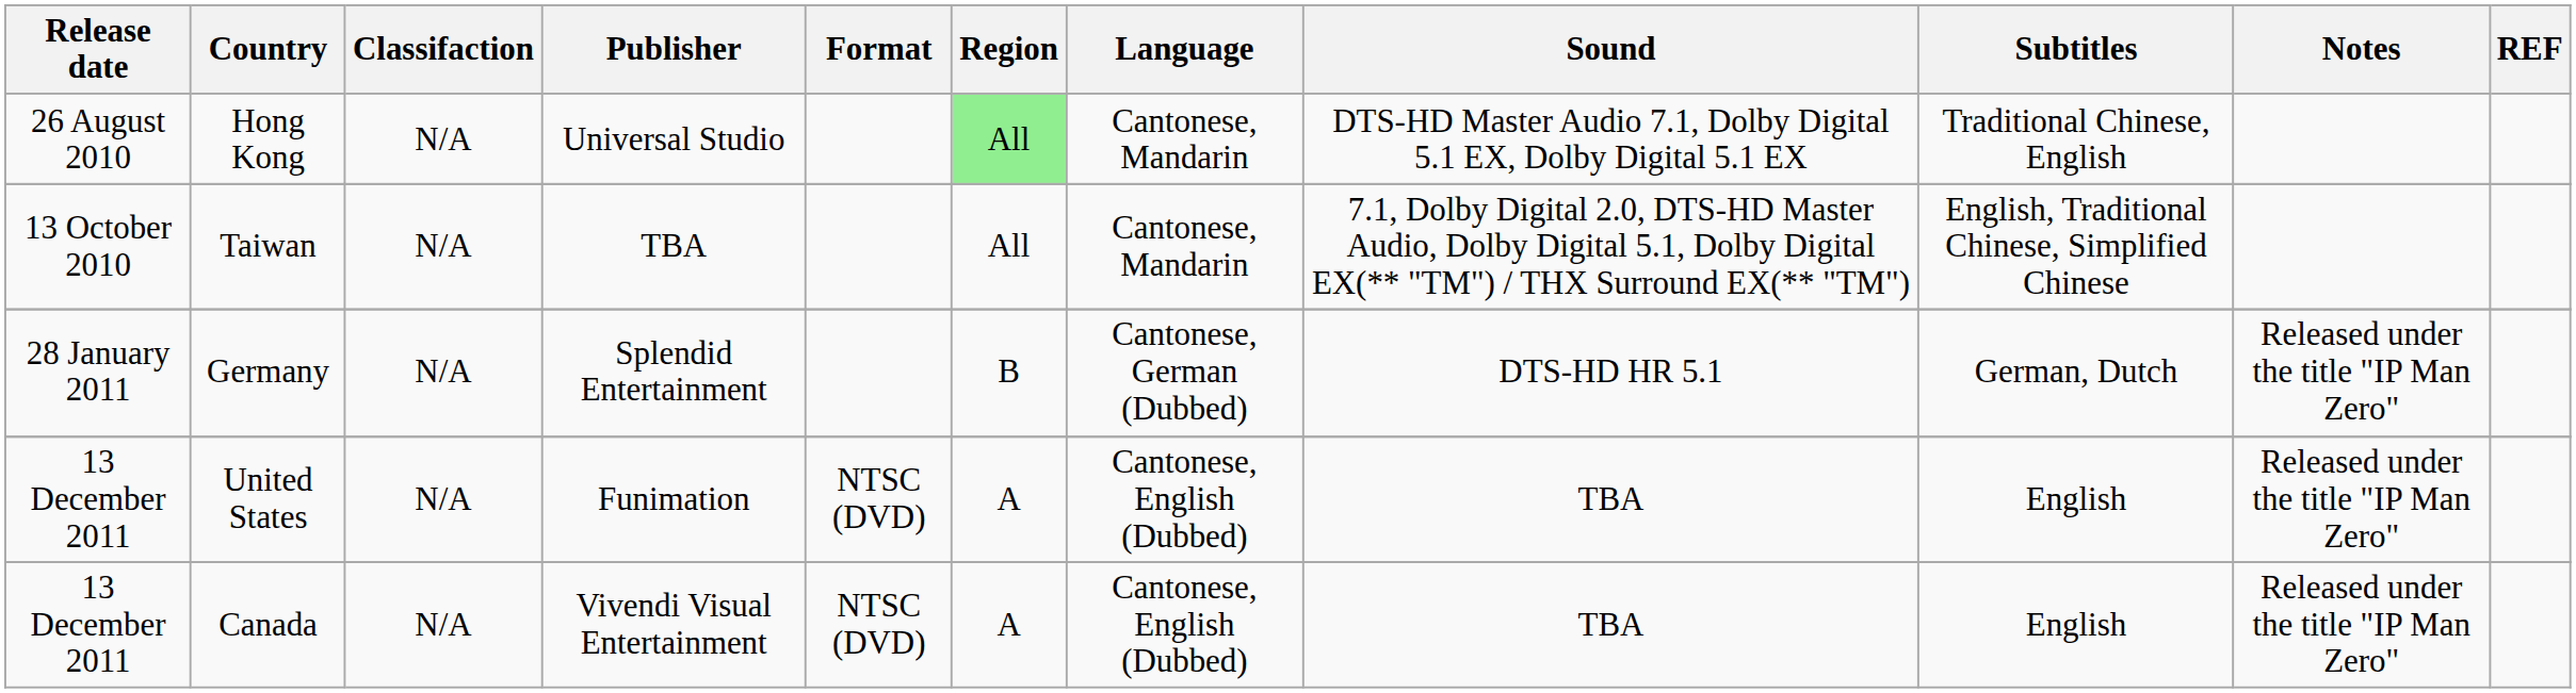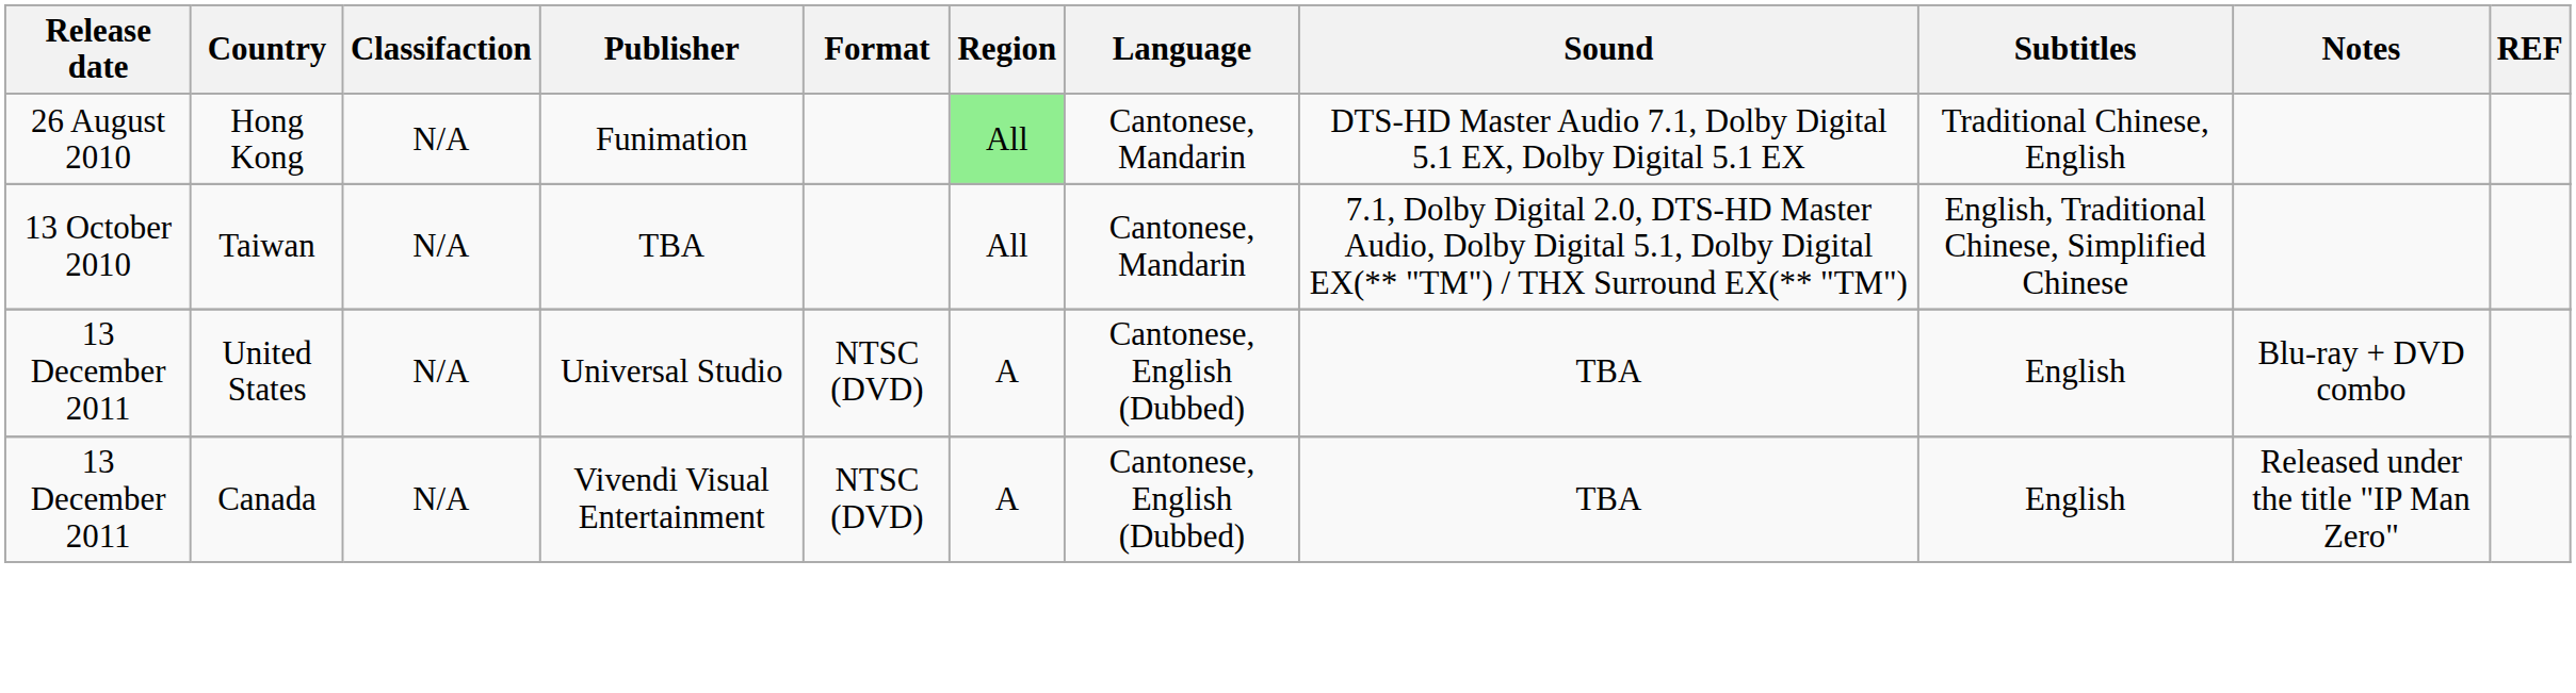Hong Kong | Publisher: Universal Studio -> Funimation
- row: 28 January 2011 | Germany | N/A | Splendid Entertainment | B | Cantonese, German (Dubbed) | DTS-HD HR 5.1 | German, Dutch | Released under the title "IP Man Zero"
United States | Publisher: Funimation -> Universal Studio
United States | Notes: Released under the title "IP Man Zero" -> Blu-ray + DVD combo
